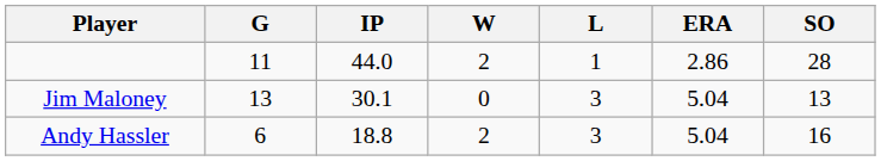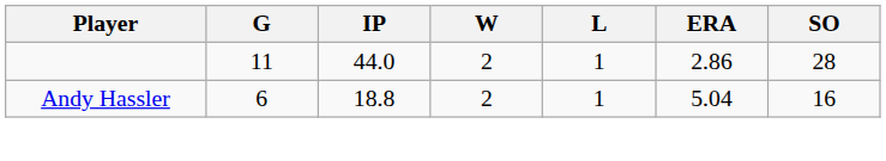- row: Jim Maloney | 13 | 30.1 | 0 | 3 | 5.04 | 13
Andy Hassler | L: 3 -> 1
